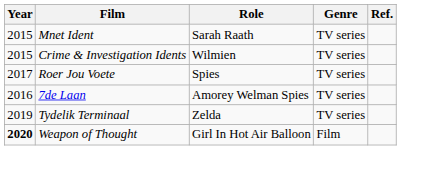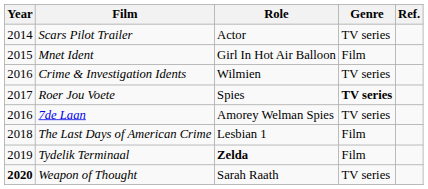+ row: 2014 | Scars Pilot Trailer | Actor | TV series
Mnet Ident | Role: Sarah Raath -> Girl In Hot Air Balloon
Mnet Ident | Genre: TV series -> Film
Crime & Investigation Idents | Year: 2015 -> 2016
Roer Jou Voete | Genre: normal -> bold
+ row: 2018 | The Last Days of American Crime | Lesbian 1 | Film
Tydelik Terminaal | Role: normal -> bold
Tydelik Terminaal | Genre: TV series -> Film
Weapon of Thought | Role: Girl In Hot Air Balloon -> Sarah Raath
Weapon of Thought | Genre: Film -> TV series
